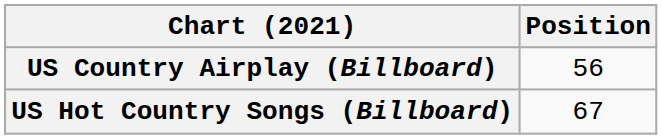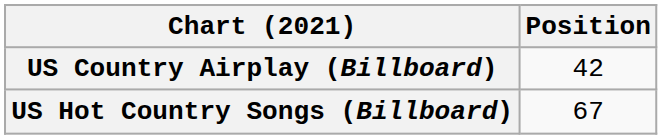US Country Airplay (Billboard) | Position: 56 -> 42
